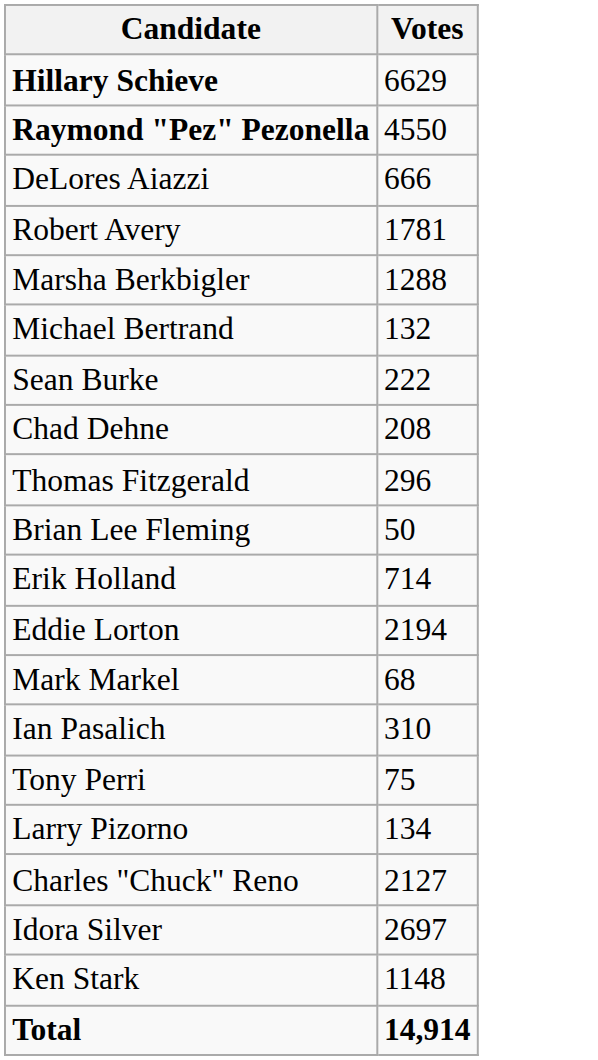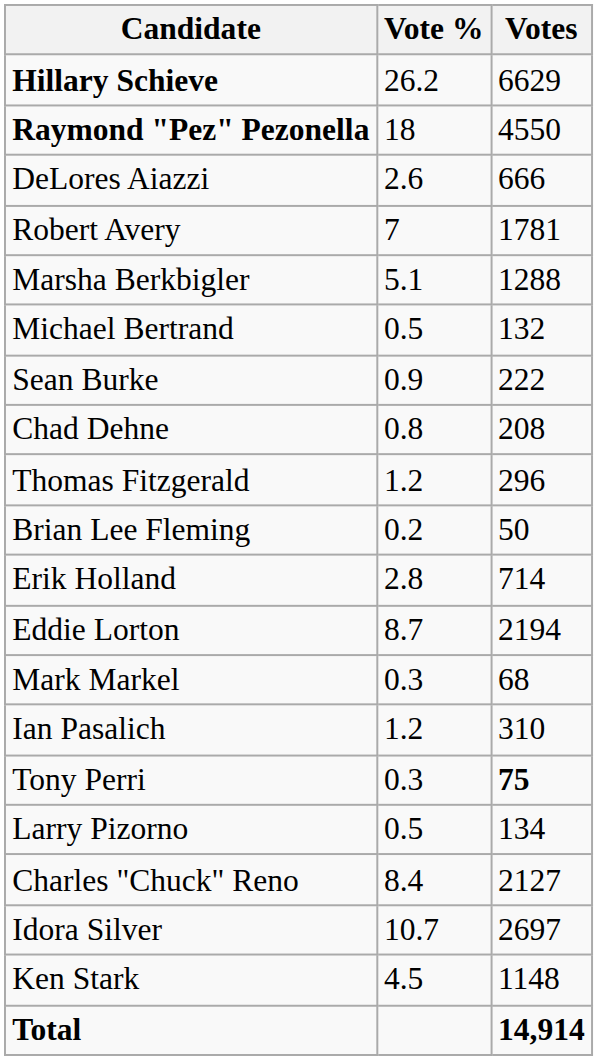+ column: Vote % | 26.2 | 18 | 2.6 | 7 | 5.1 | 0.5 | 0.9 | 0.8 | 1.2 | 0.2 | 2.8 | 8.7 | 0.3 | 1.2 | 0.3 | 0.5 | 8.4 | 10.7 | 4.5
Tony Perri | Votes: normal -> bold
